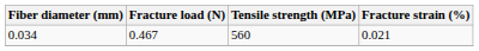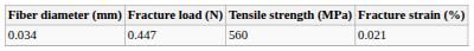0.034 | Fracture load (N): 0.467 -> 0.447
